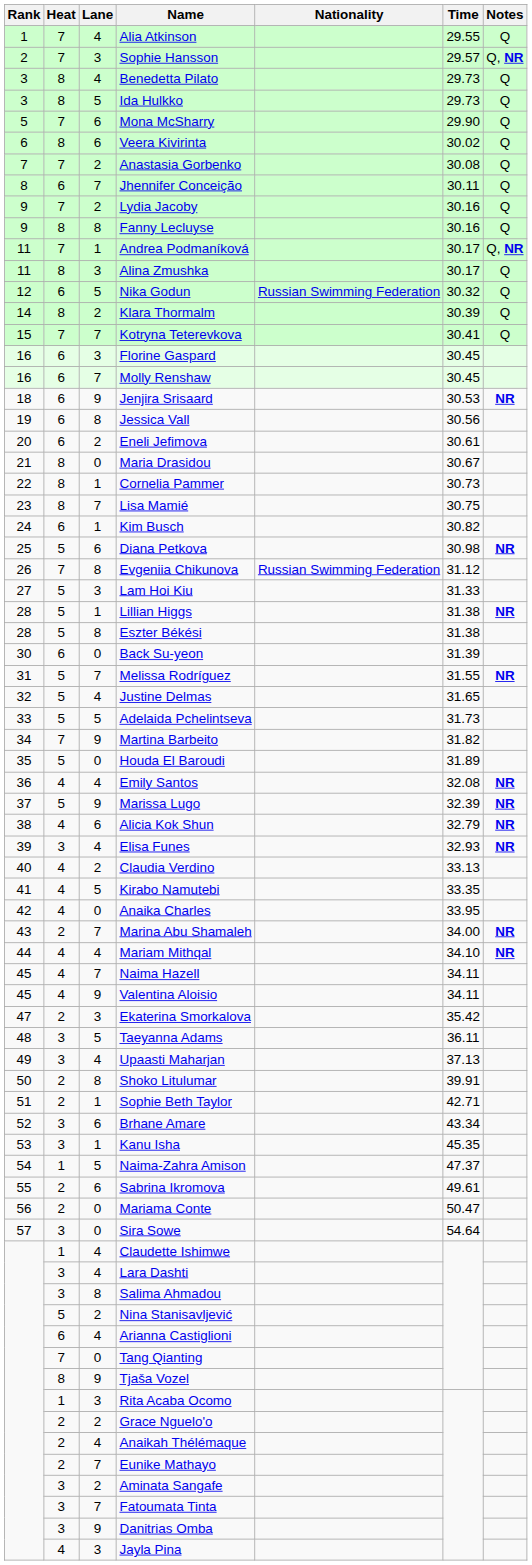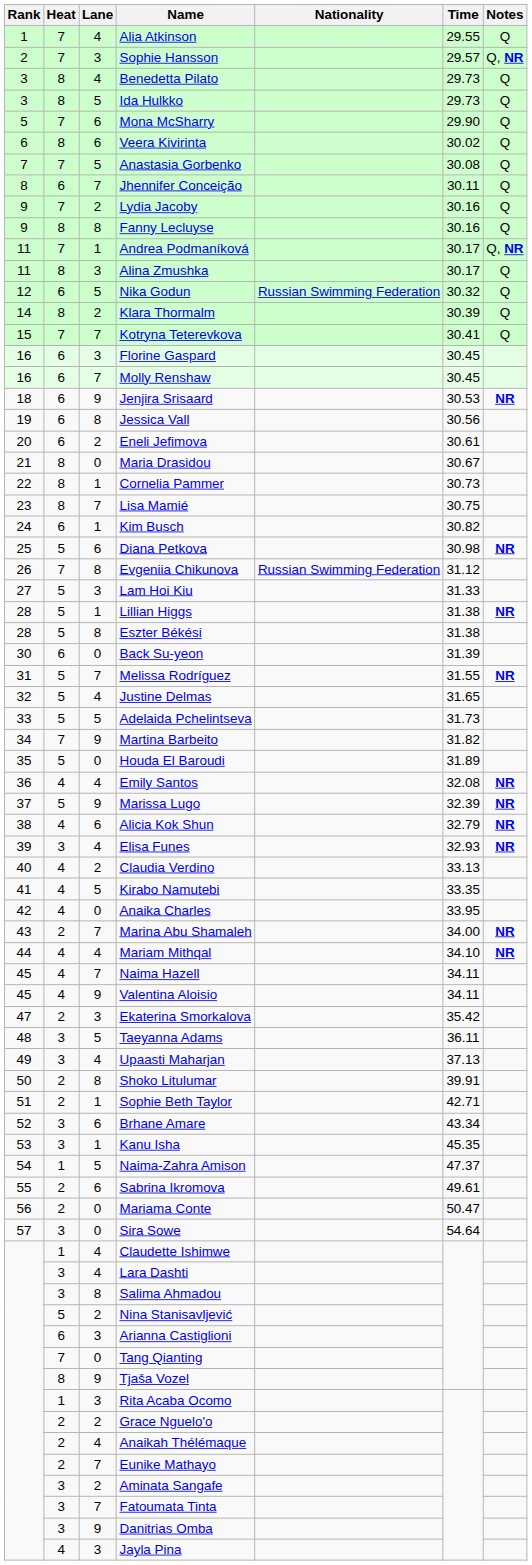Anastasia Gorbenko | Lane: 2 -> 5
Arianna Castiglioni | Lane: 4 -> 3
